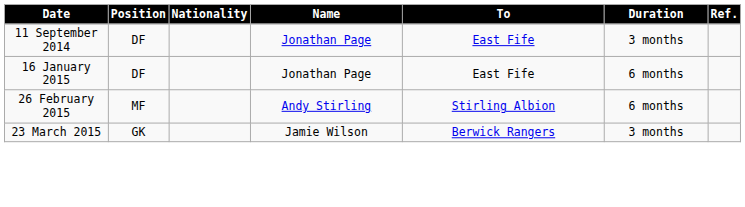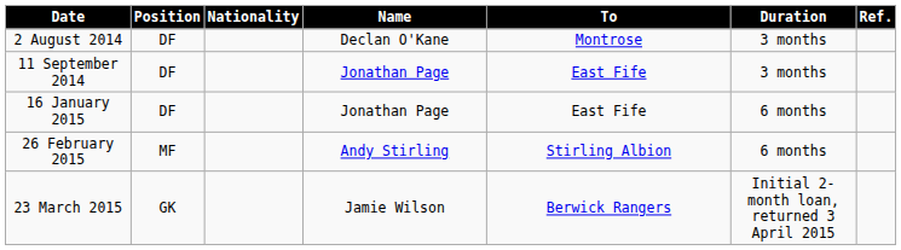+ row: 2 August 2014 | DF | Declan O'Kane | Montrose | 3 months
23 March 2015 | Duration: 3 months -> Initial 2-month loan, returned 3 April 2015
